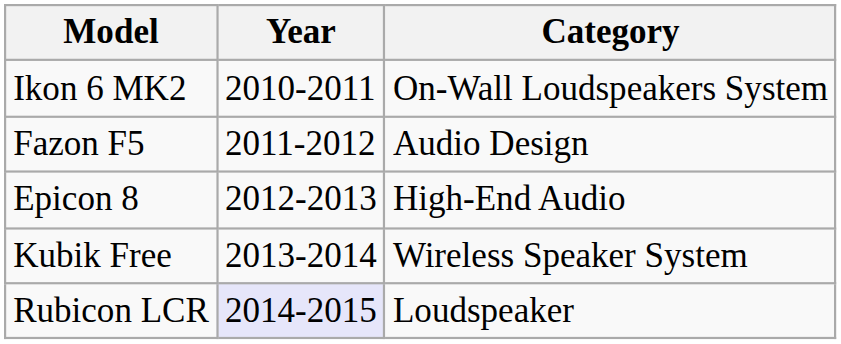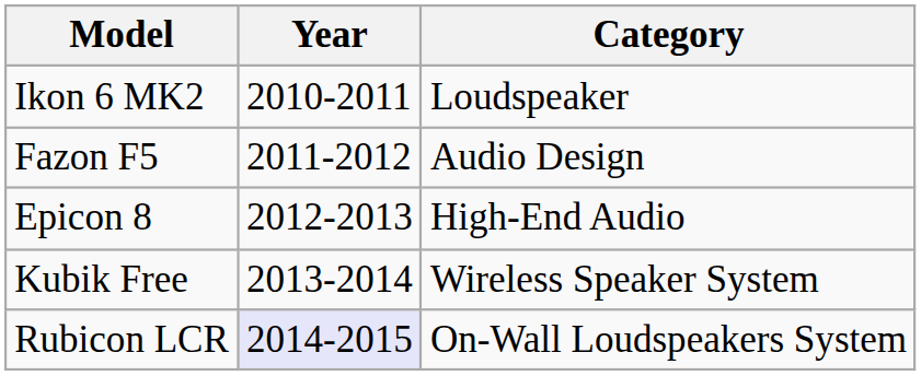Ikon 6 MK2 | Category: On-Wall Loudspeakers System -> Loudspeaker
Rubicon LCR | Category: Loudspeaker -> On-Wall Loudspeakers System
